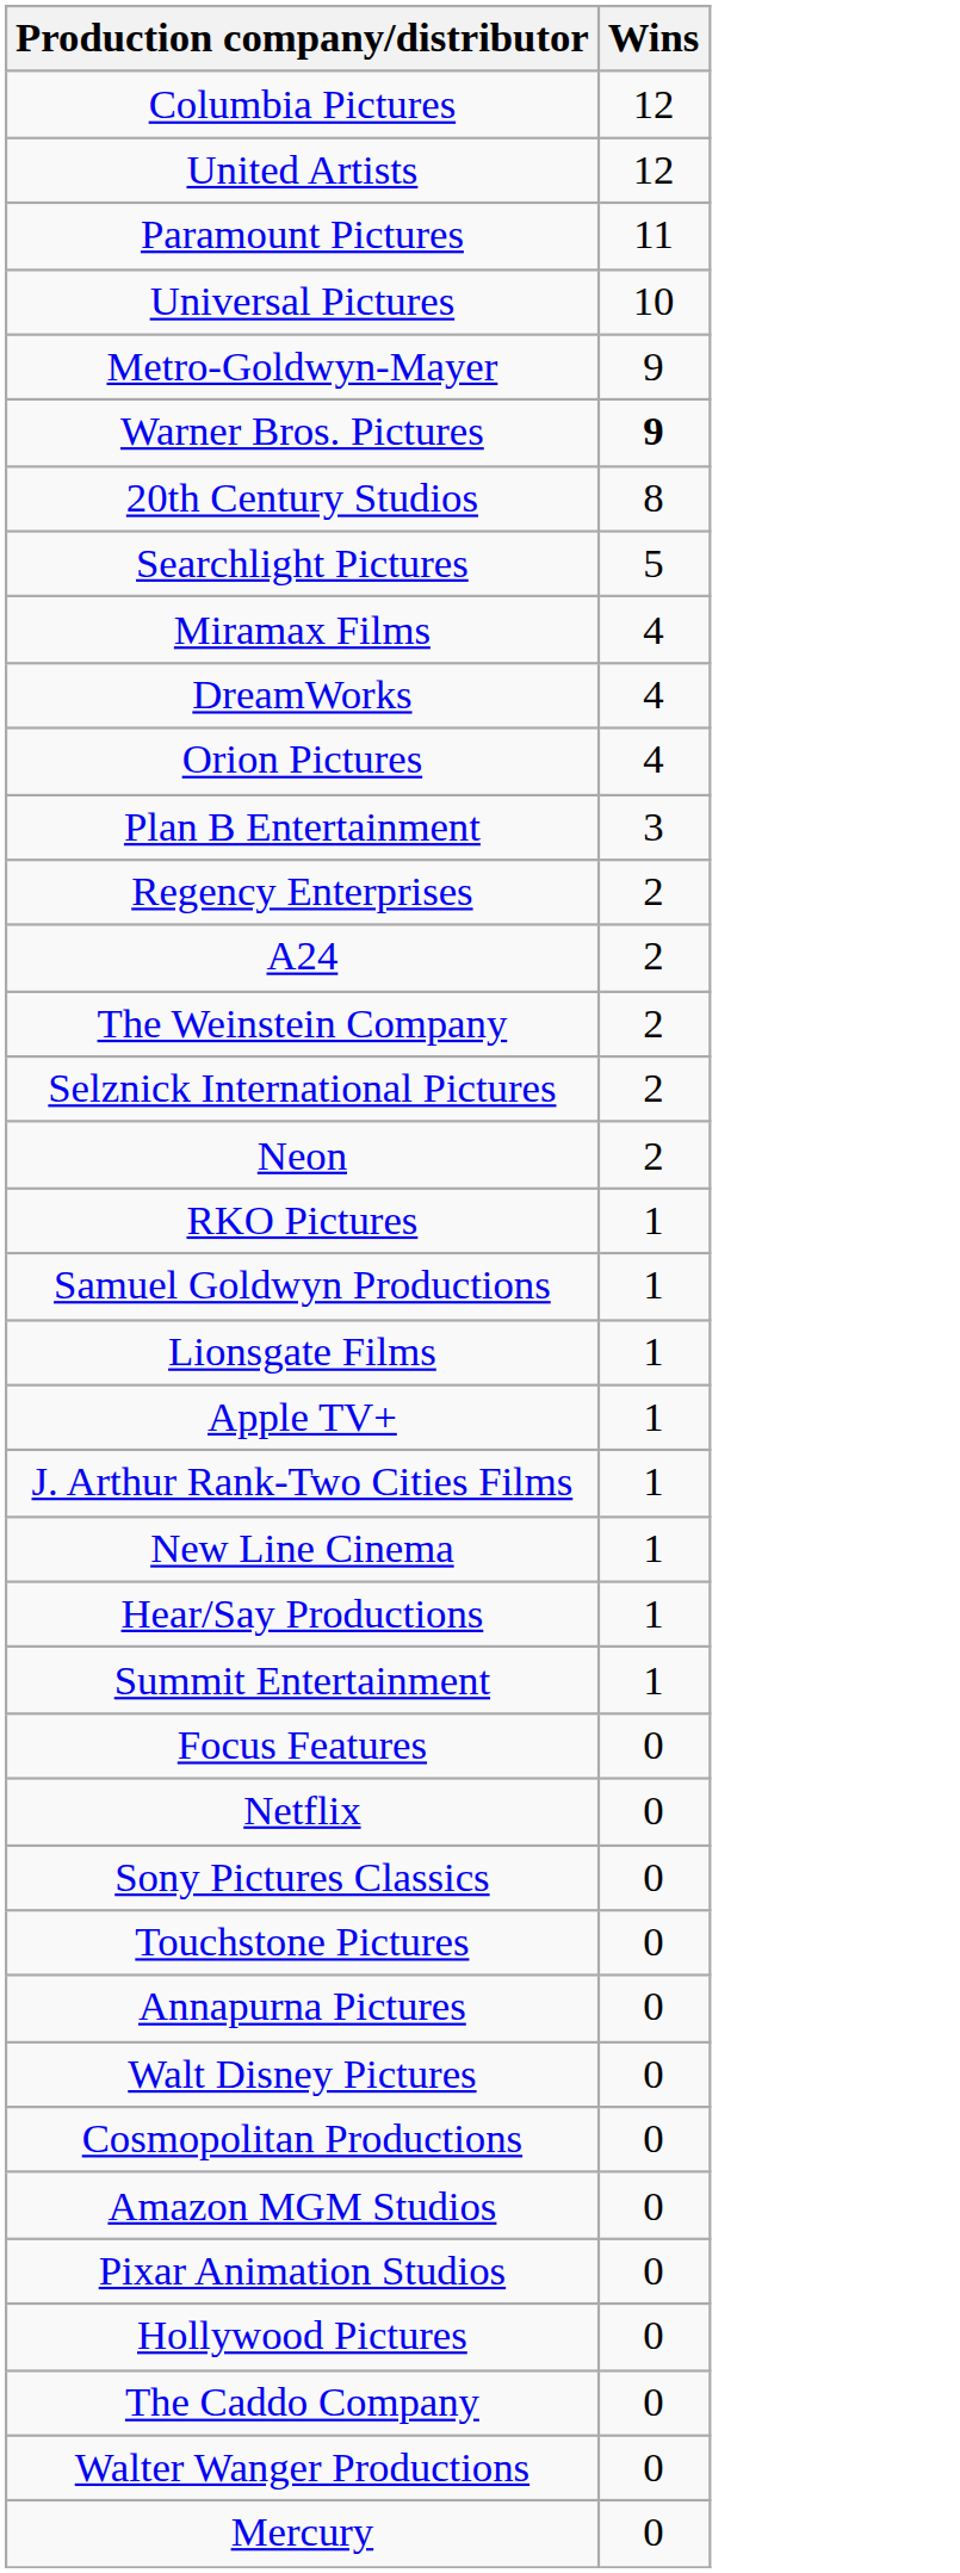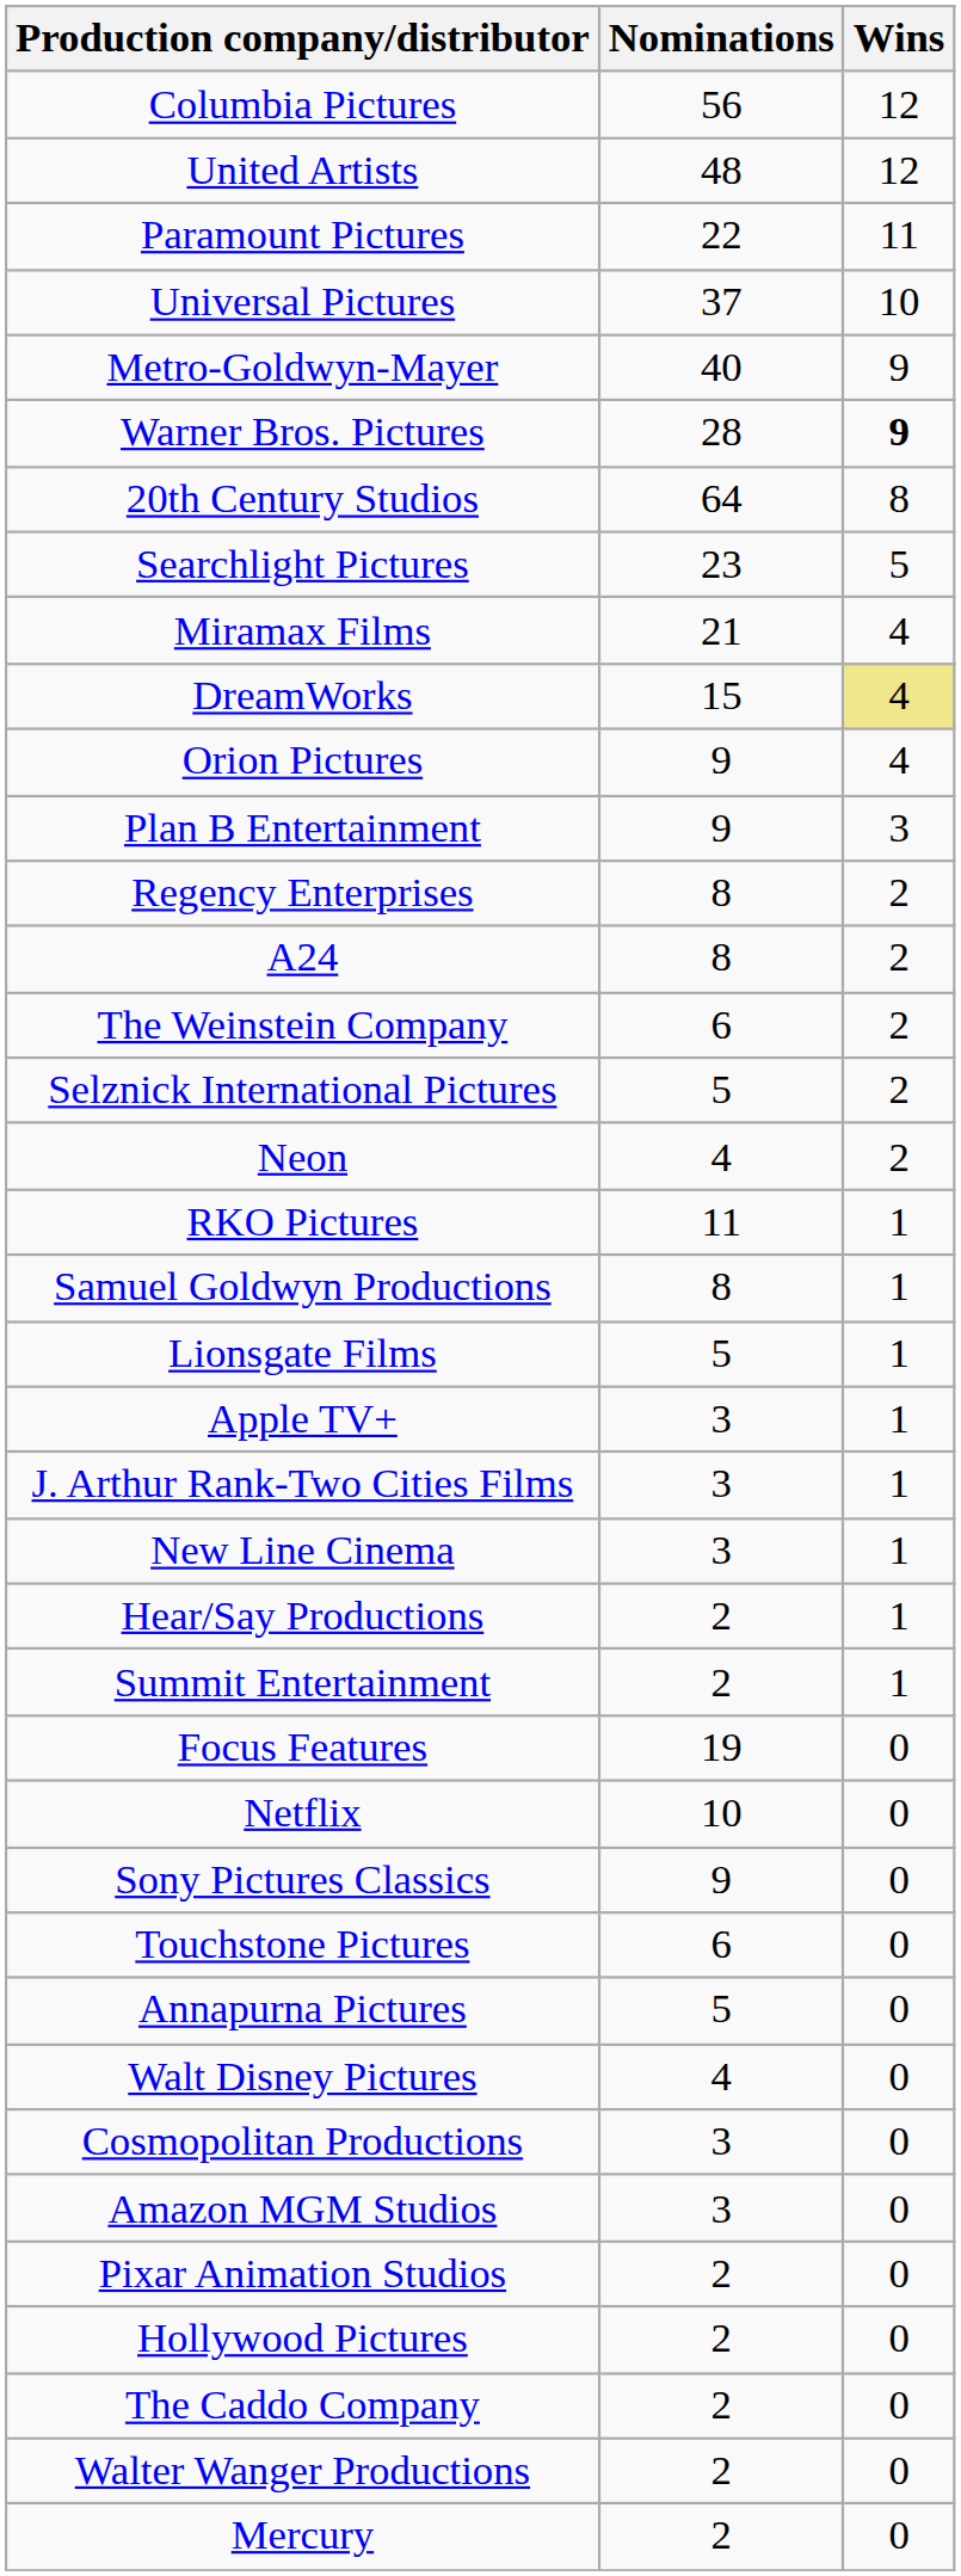+ column: Nominations | 56 | 48 | 22 | 37 | 40 | 28 | 64 | 23 | 21 | 15 | 9 | 9 | 8 | 8 | 6 | 5 | 4 | 11 | 8 | 5 | 3 | 3 | 3 | 2 | 2 | 19 | 10 | 9 | 6 | 5 | 4 | 3 | 3 | 2 | 2 | 2 | 2 | 2
DreamWorks | Wins: no background -> khaki background
